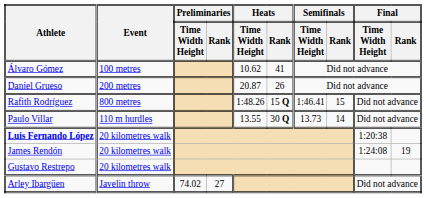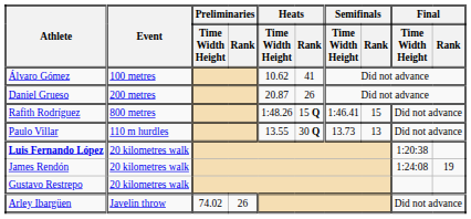Paulo Villar | Semifinals / Rank: 14 -> 13
Arley Ibargüen | Preliminaries / Rank: 27 -> 26
